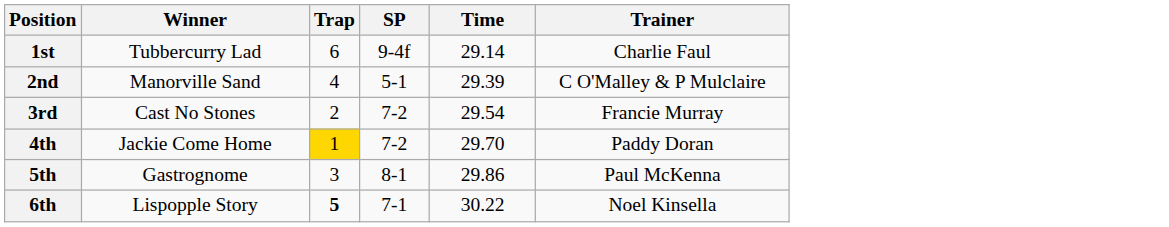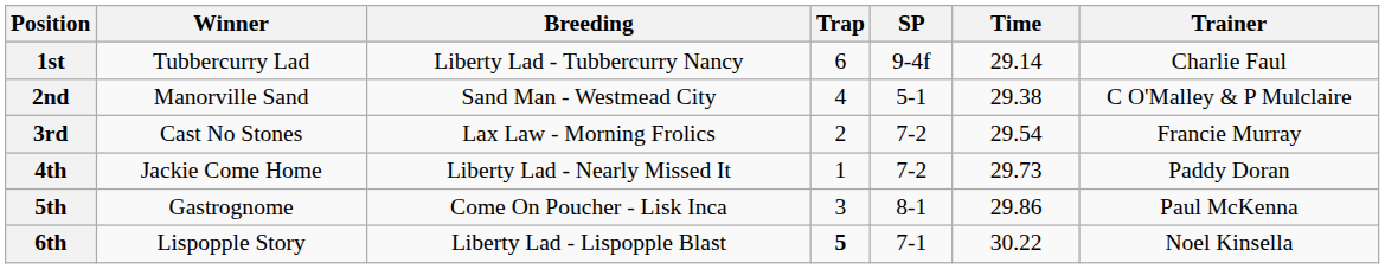+ column: Breeding | Liberty Lad - Tubbercurry Nancy | Sand Man - Westmead City | Lax Law - Morning Frolics | Liberty Lad - Nearly Missed It | Come On Poucher - Lisk Inca | Liberty Lad - Lispopple Blast
2nd | Time: 29.39 -> 29.38
4th | Trap: gold background -> no background
4th | Time: 29.70 -> 29.73
